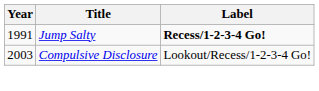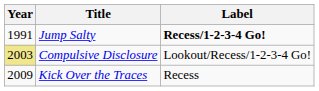Compulsive Disclosure | Year: no background -> khaki background
+ row: 2009 | Kick Over the Traces | Recess
